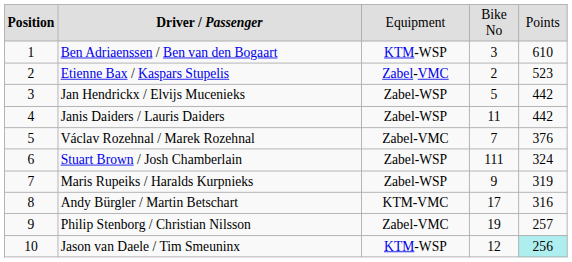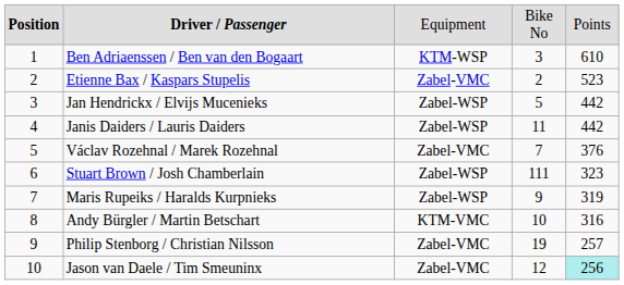Stuart Brown / Josh Chamberlain | column 5: 324 -> 323
Andy Bürgler / Martin Betschart | column 4: 17 -> 10
Jason van Daele / Tim Smeuninx | column 3: KTM-WSP -> Zabel-VMC
